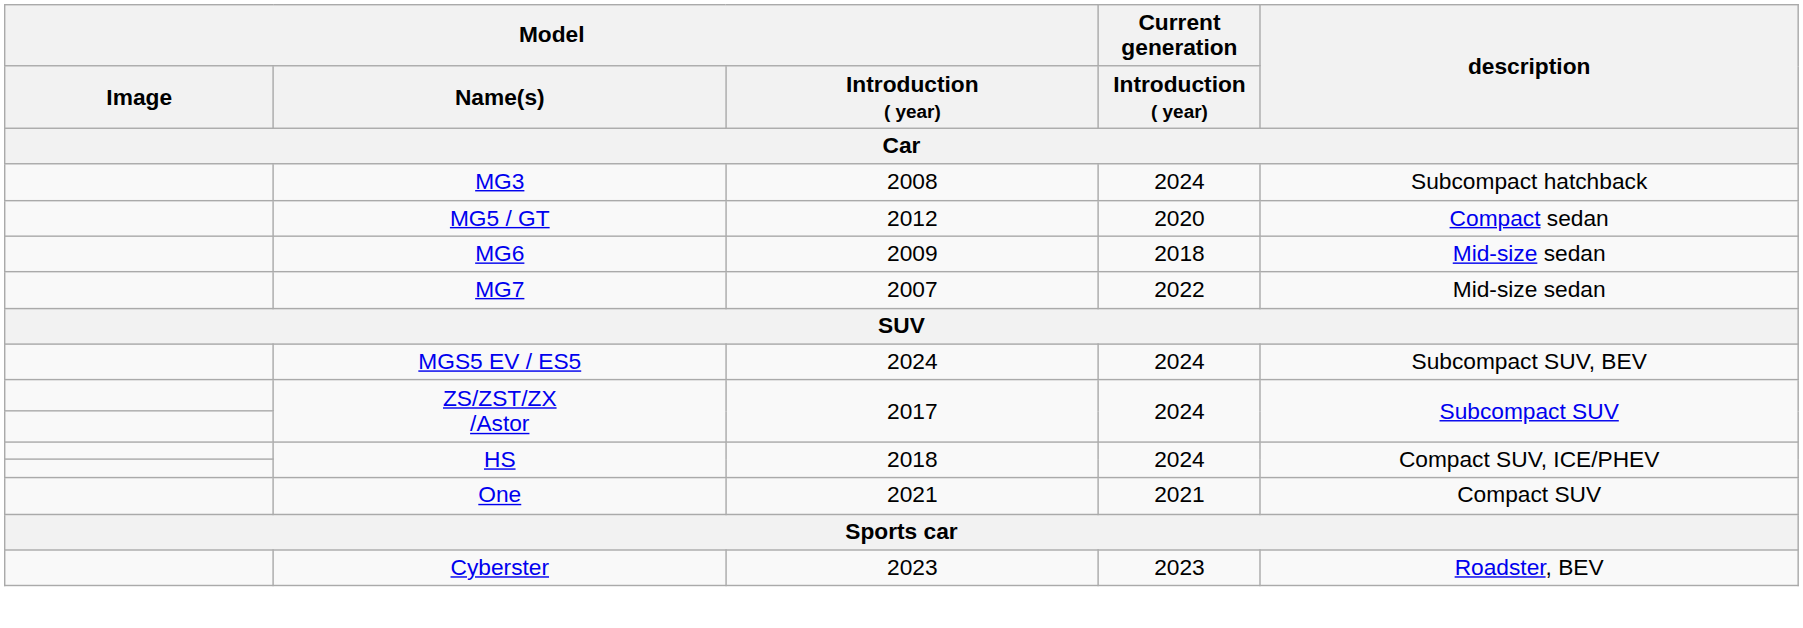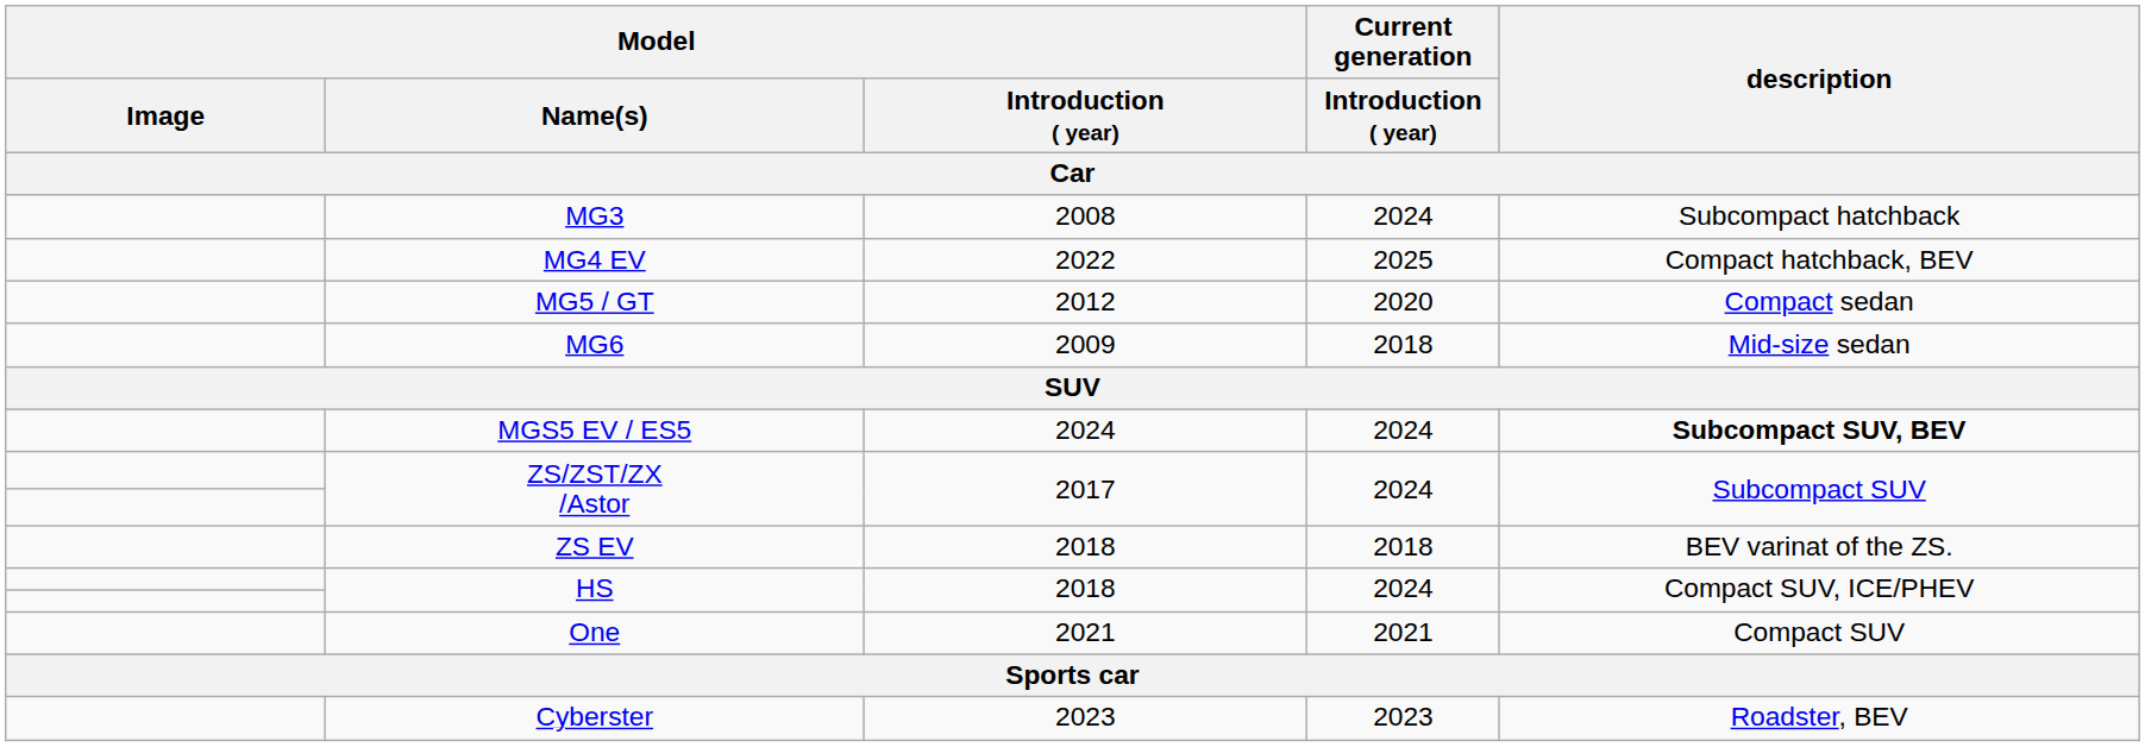+ row: MG4 EV | 2022 | 2025 | Compact hatchback, BEV
- row: MG7 | 2007 | 2022 | Mid-size sedan
MGS5 EV / ES5 | description: normal -> bold
+ row: ZS EV | 2018 | 2018 | BEV varinat of the ZS.
